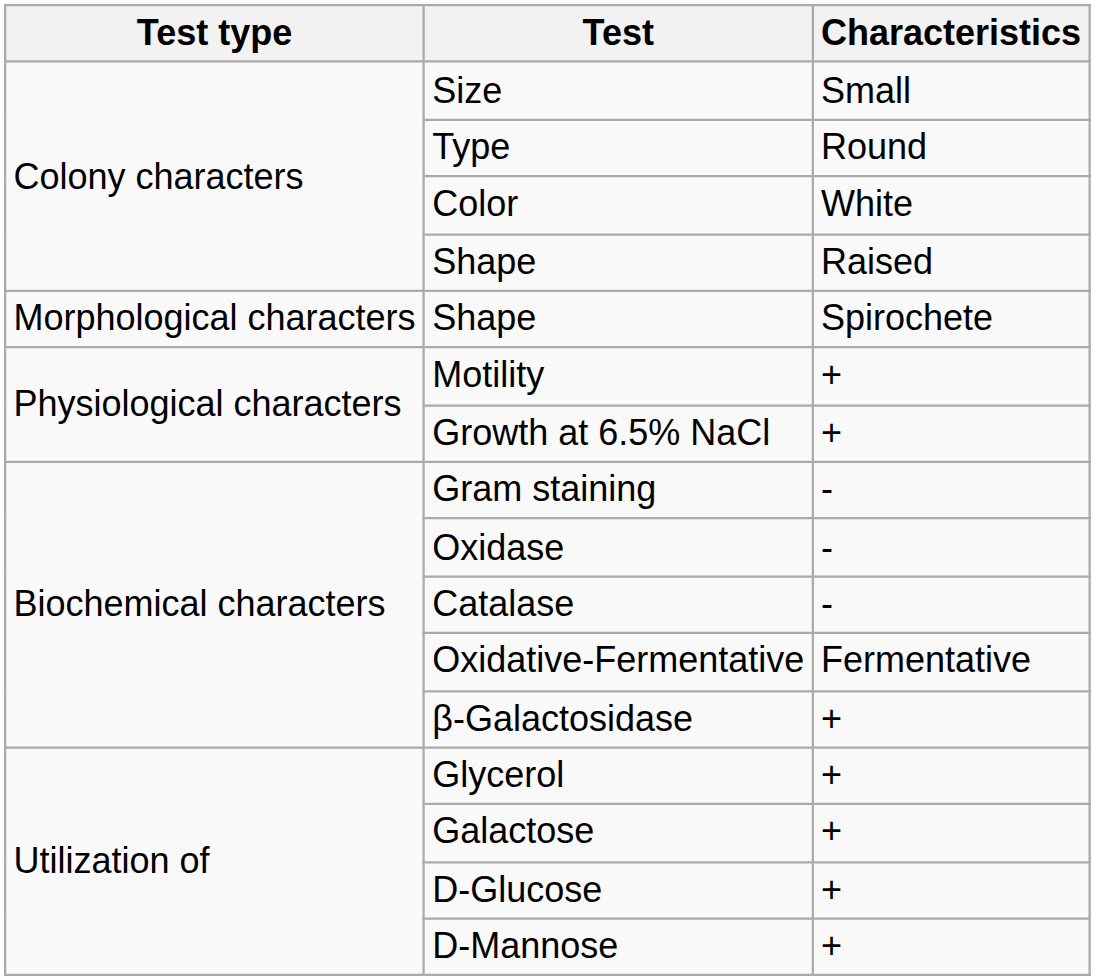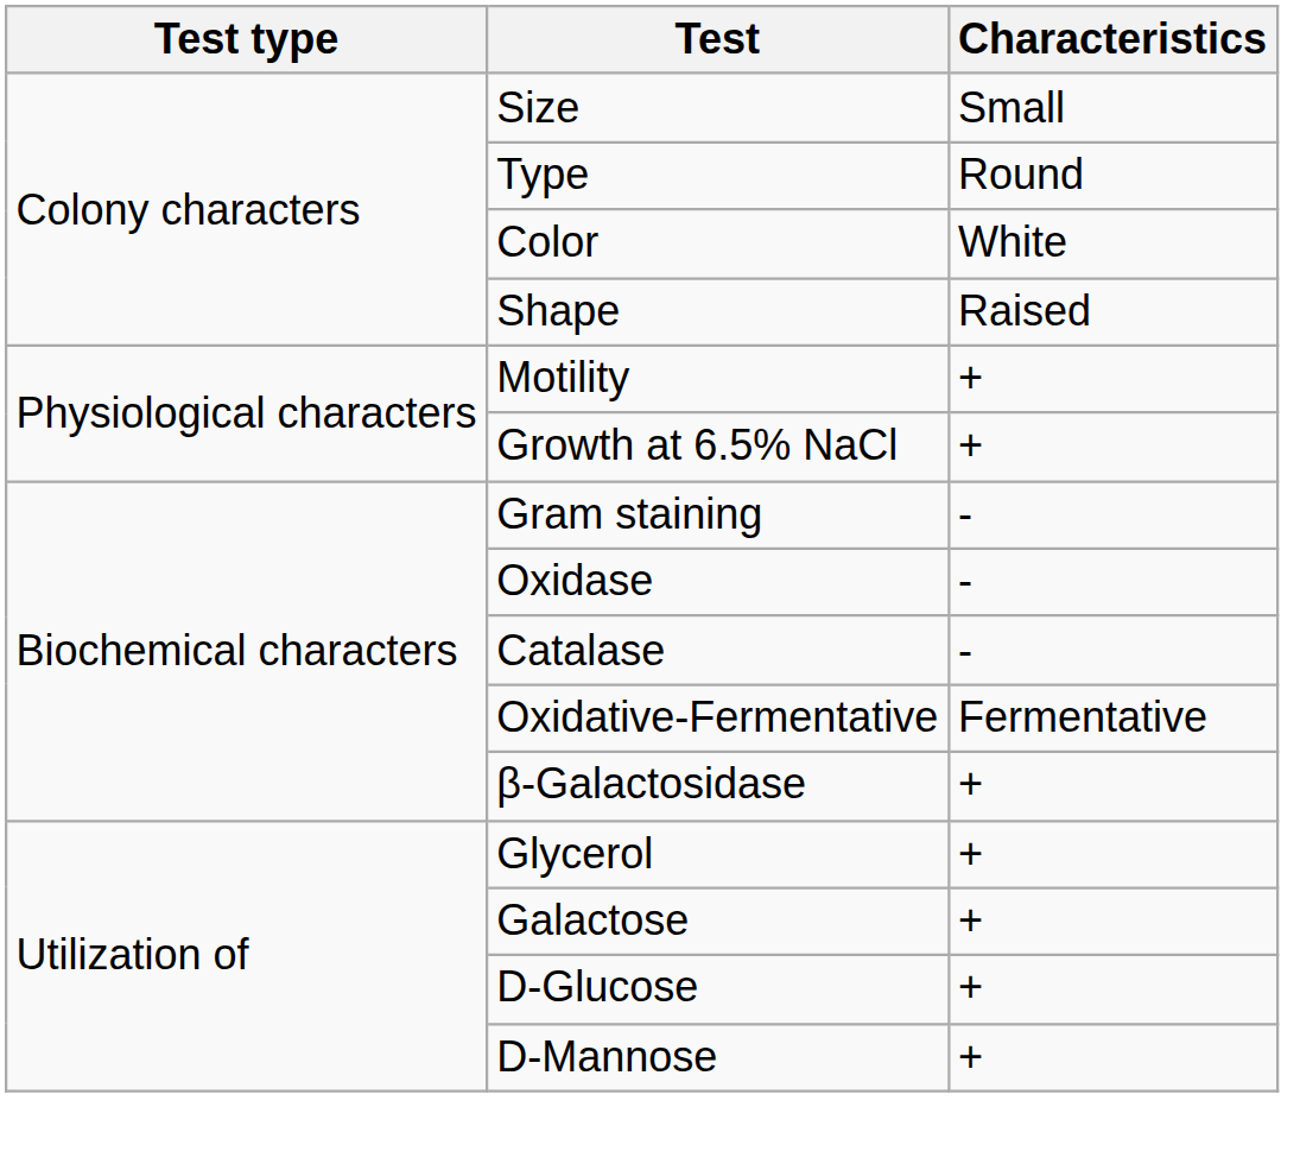- row: Morphological characters | Shape | Spirochete
